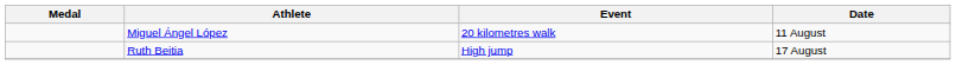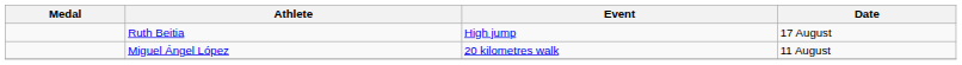rows swapped: Miguel Ángel López <-> Ruth Beitia
